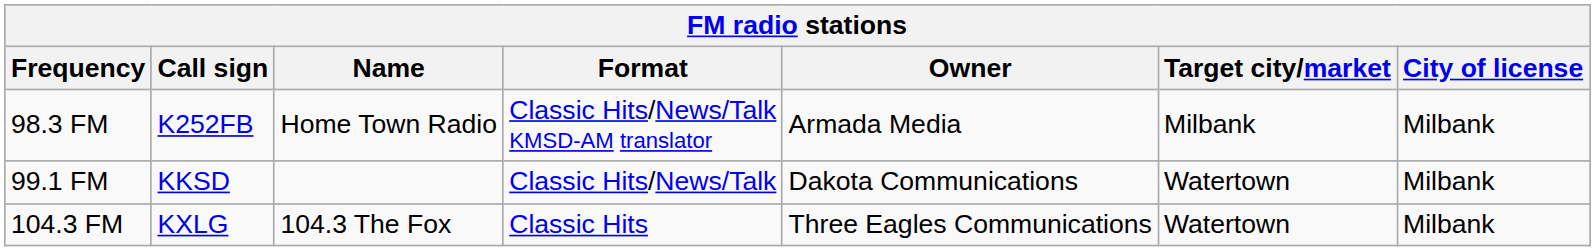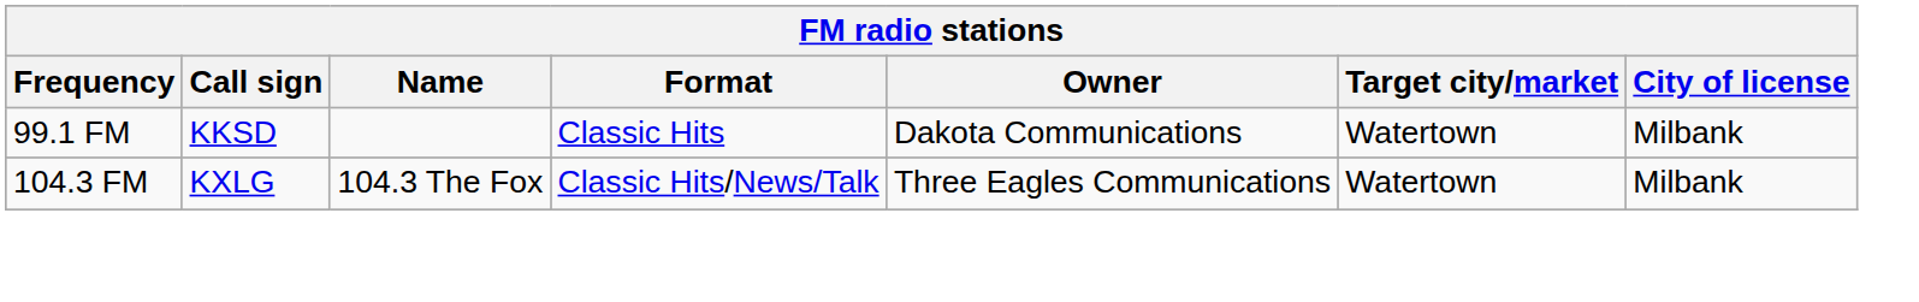- row: 98.3 FM | K252FB | Home Town Radio | Classic Hits/News/Talk KMSD-AM translator | Armada Media | Milbank | Milbank
99.1 FM | Format: Classic Hits/News/Talk -> Classic Hits
104.3 FM | Format: Classic Hits -> Classic Hits/News/Talk
